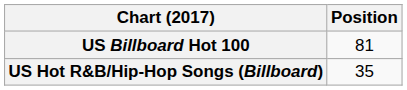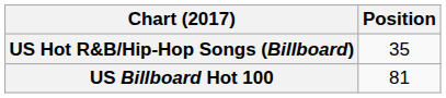rows swapped: US Billboard Hot 100 <-> US Hot R&B/Hip-Hop Songs (Billboard)
